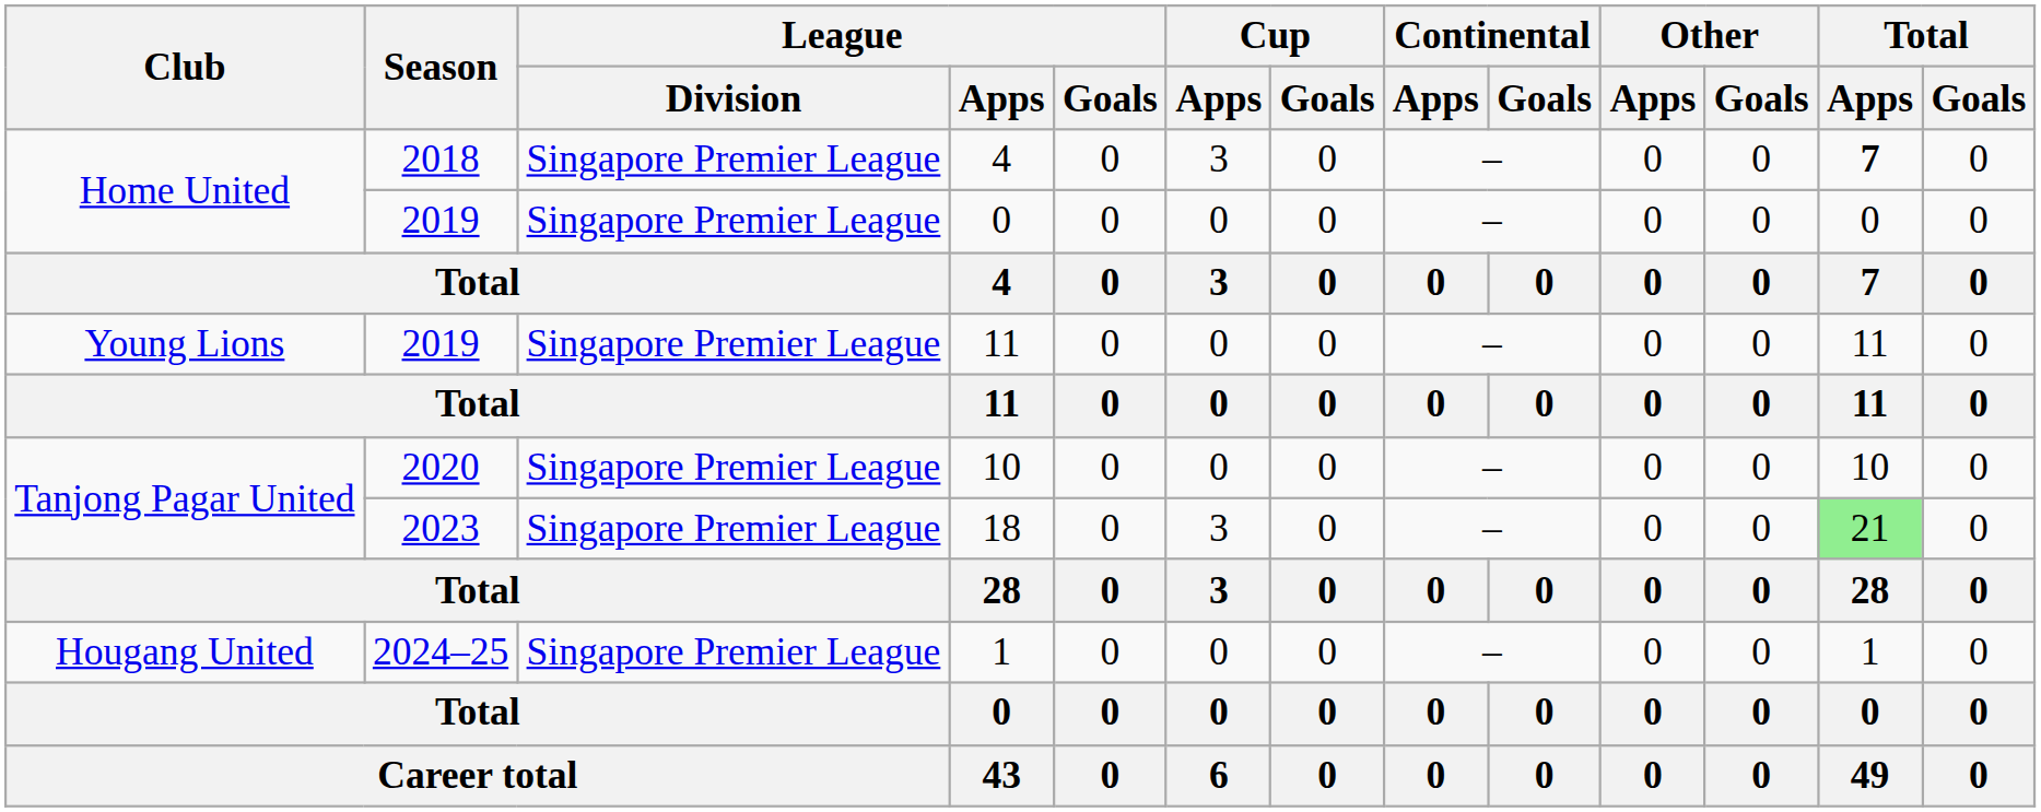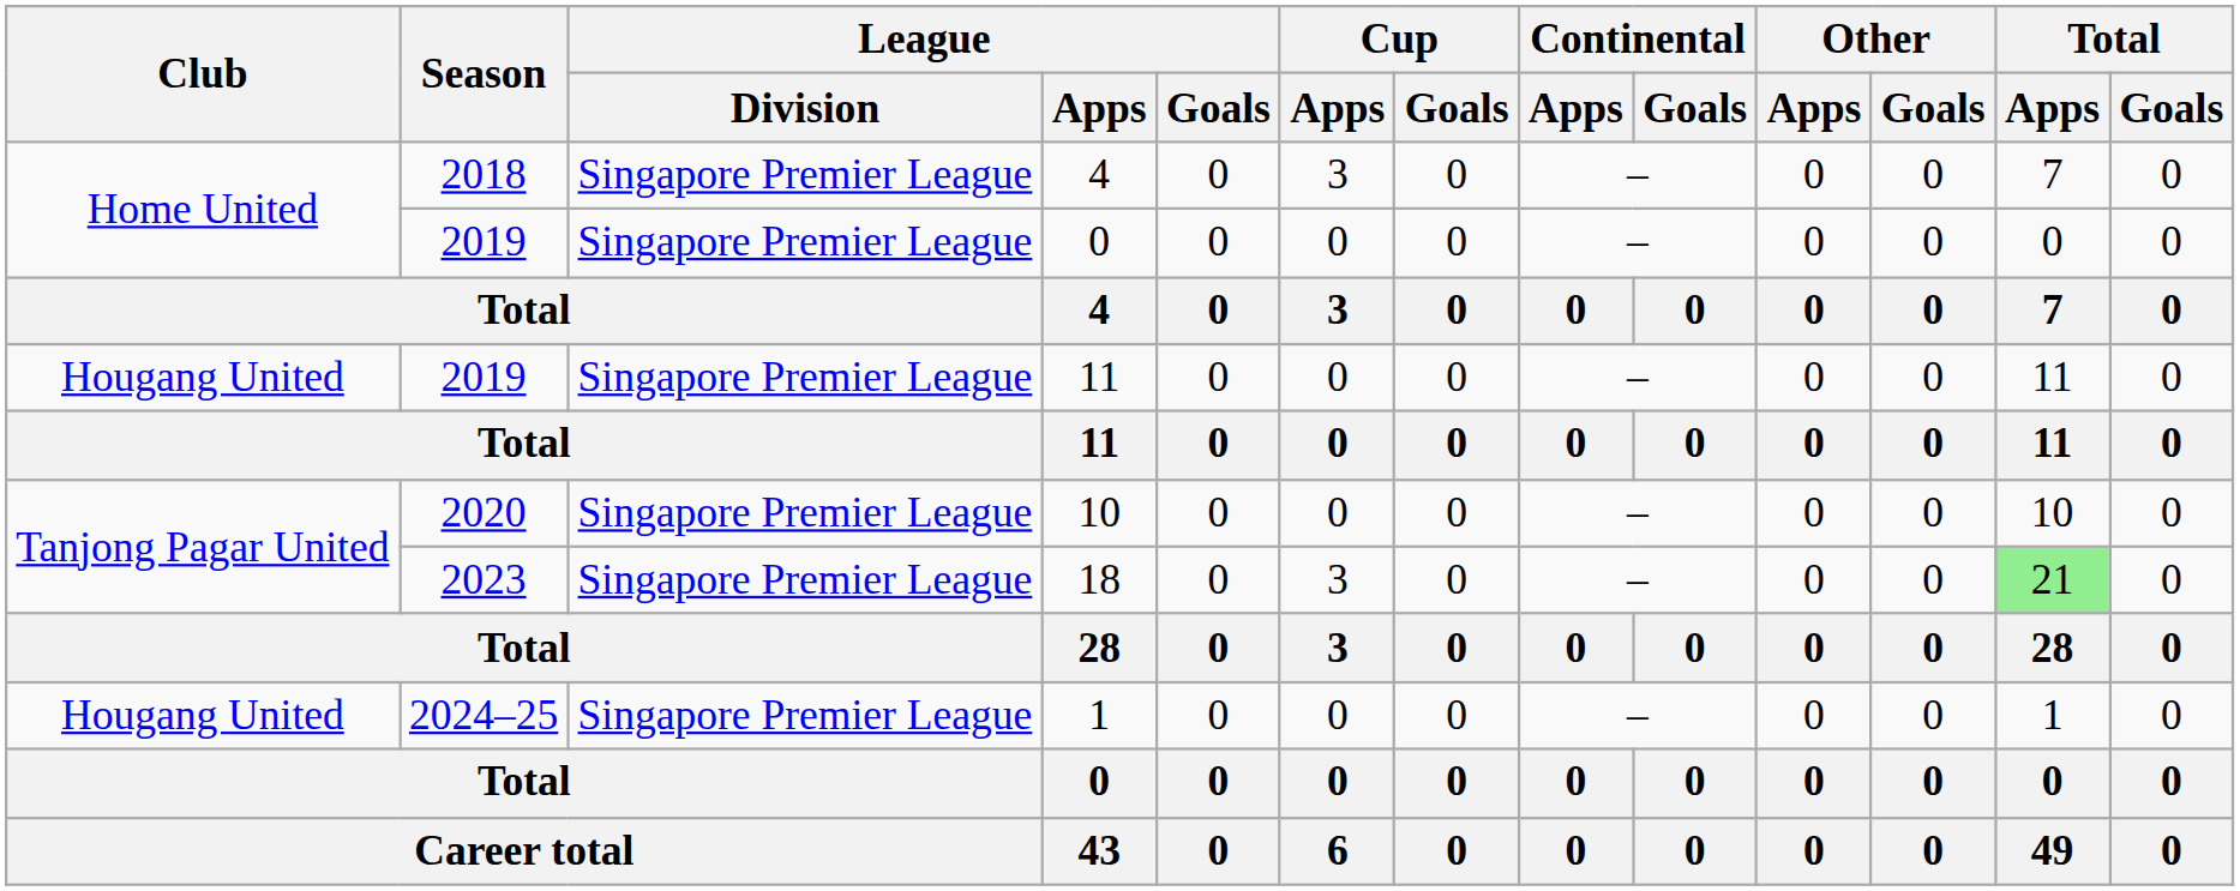2018 / 4 | Total / Apps: bold -> normal
2019 / 11 | Club: Young Lions -> Hougang United
